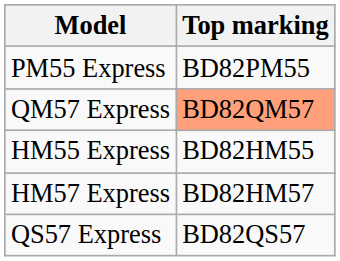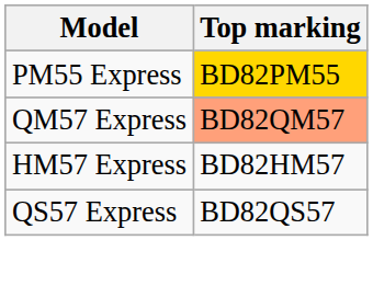PM55 Express | Top marking: no background -> gold background
- row: HM55 Express | BD82HM55
